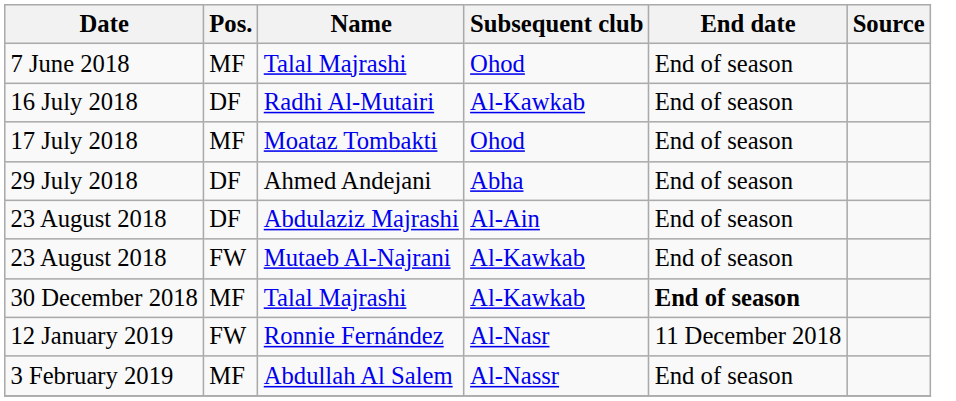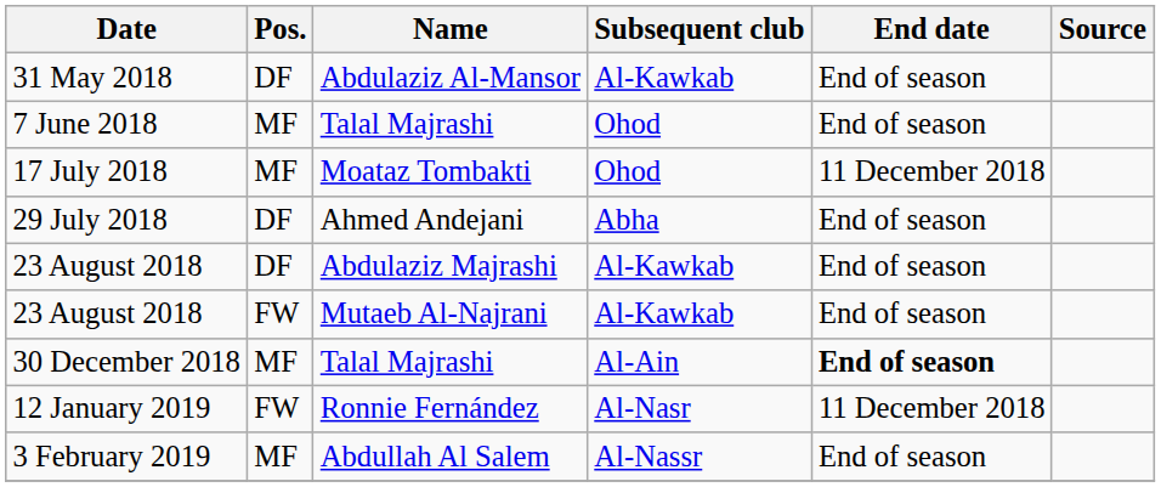+ row: 31 May 2018 | DF | Abdulaziz Al-Mansor | Al-Kawkab | End of season
- row: 16 July 2018 | DF | Radhi Al-Mutairi | Al-Kawkab | End of season
17 July 2018 | End date: End of season -> 11 December 2018
23 August 2018 / Abdulaziz Majrashi | Subsequent club: Al-Ain -> Al-Kawkab
30 December 2018 | Subsequent club: Al-Kawkab -> Al-Ain
